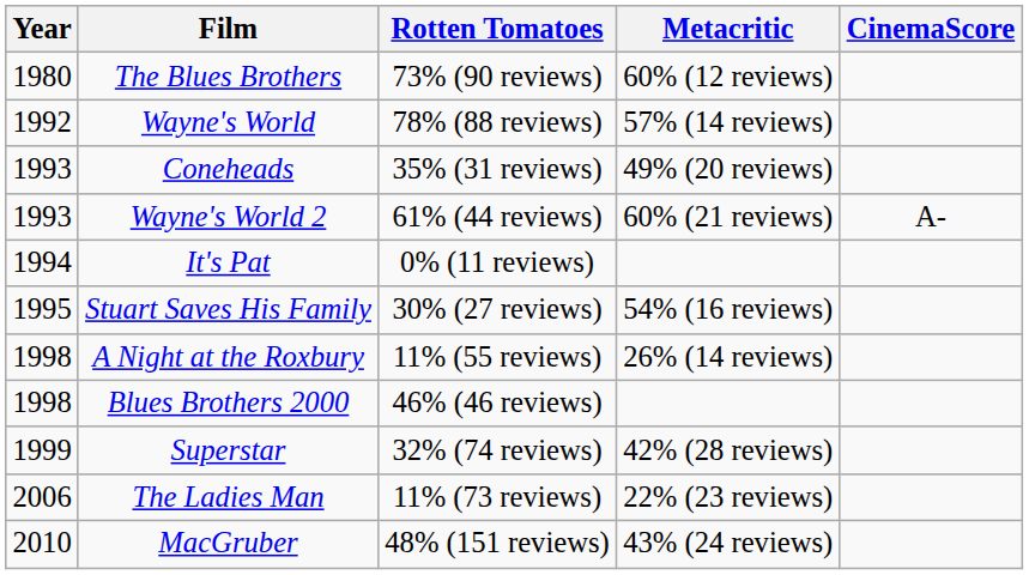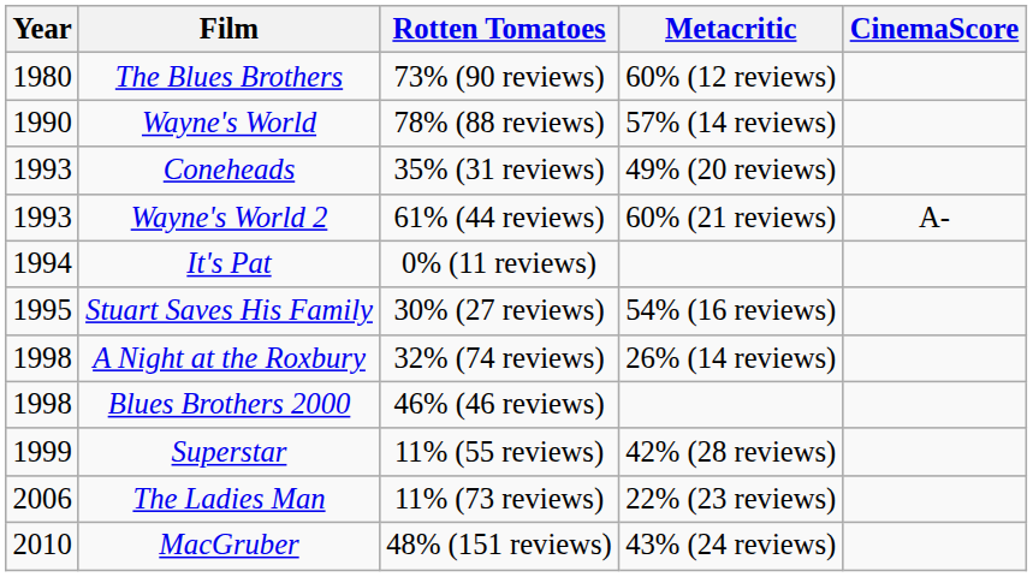Wayne's World | Year: 1992 -> 1990
A Night at the Roxbury | Rotten Tomatoes: 11% (55 reviews) -> 32% (74 reviews)
Superstar | Rotten Tomatoes: 32% (74 reviews) -> 11% (55 reviews)
